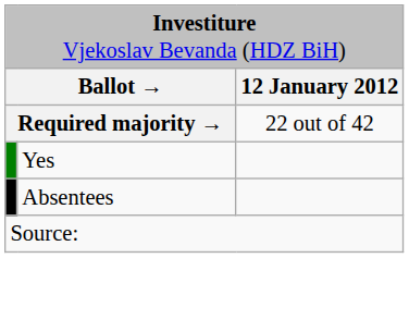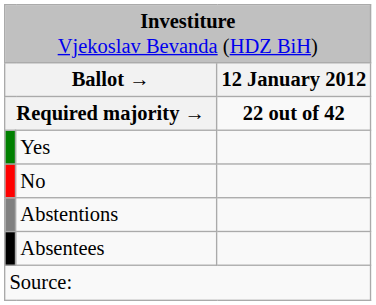Required majority → | column 3: normal -> bold
+ row: No
+ row: Abstentions
